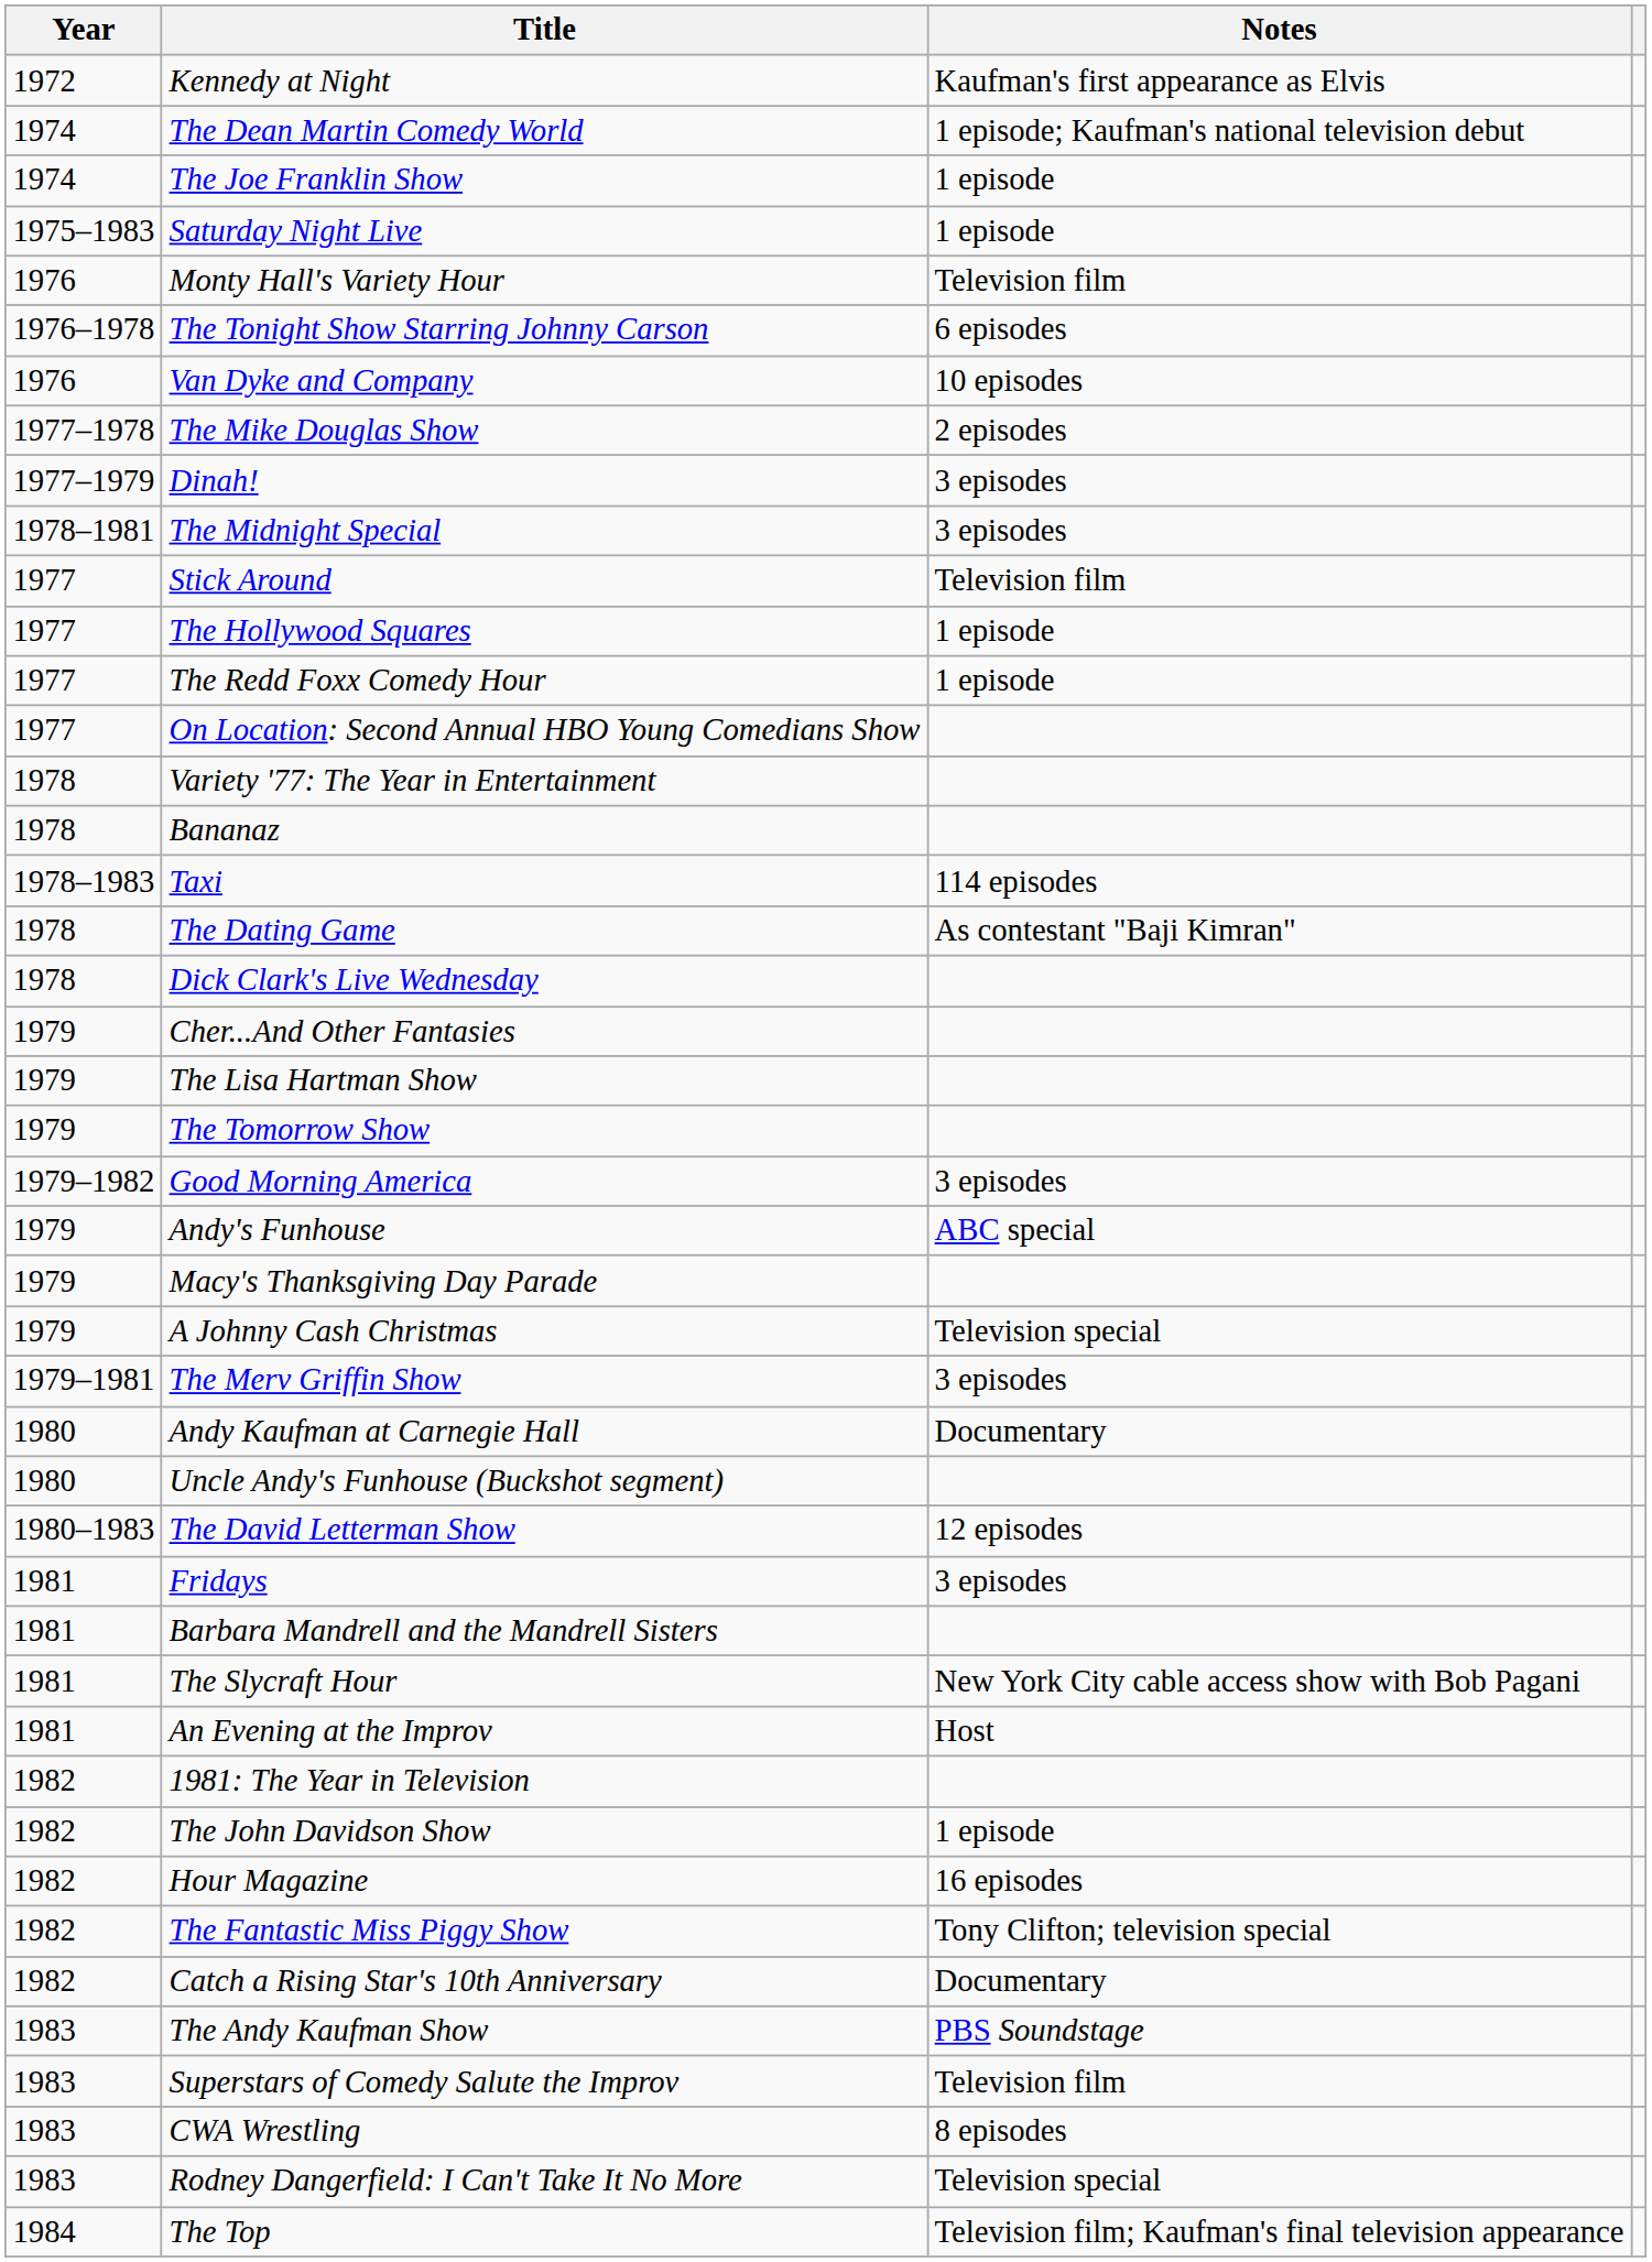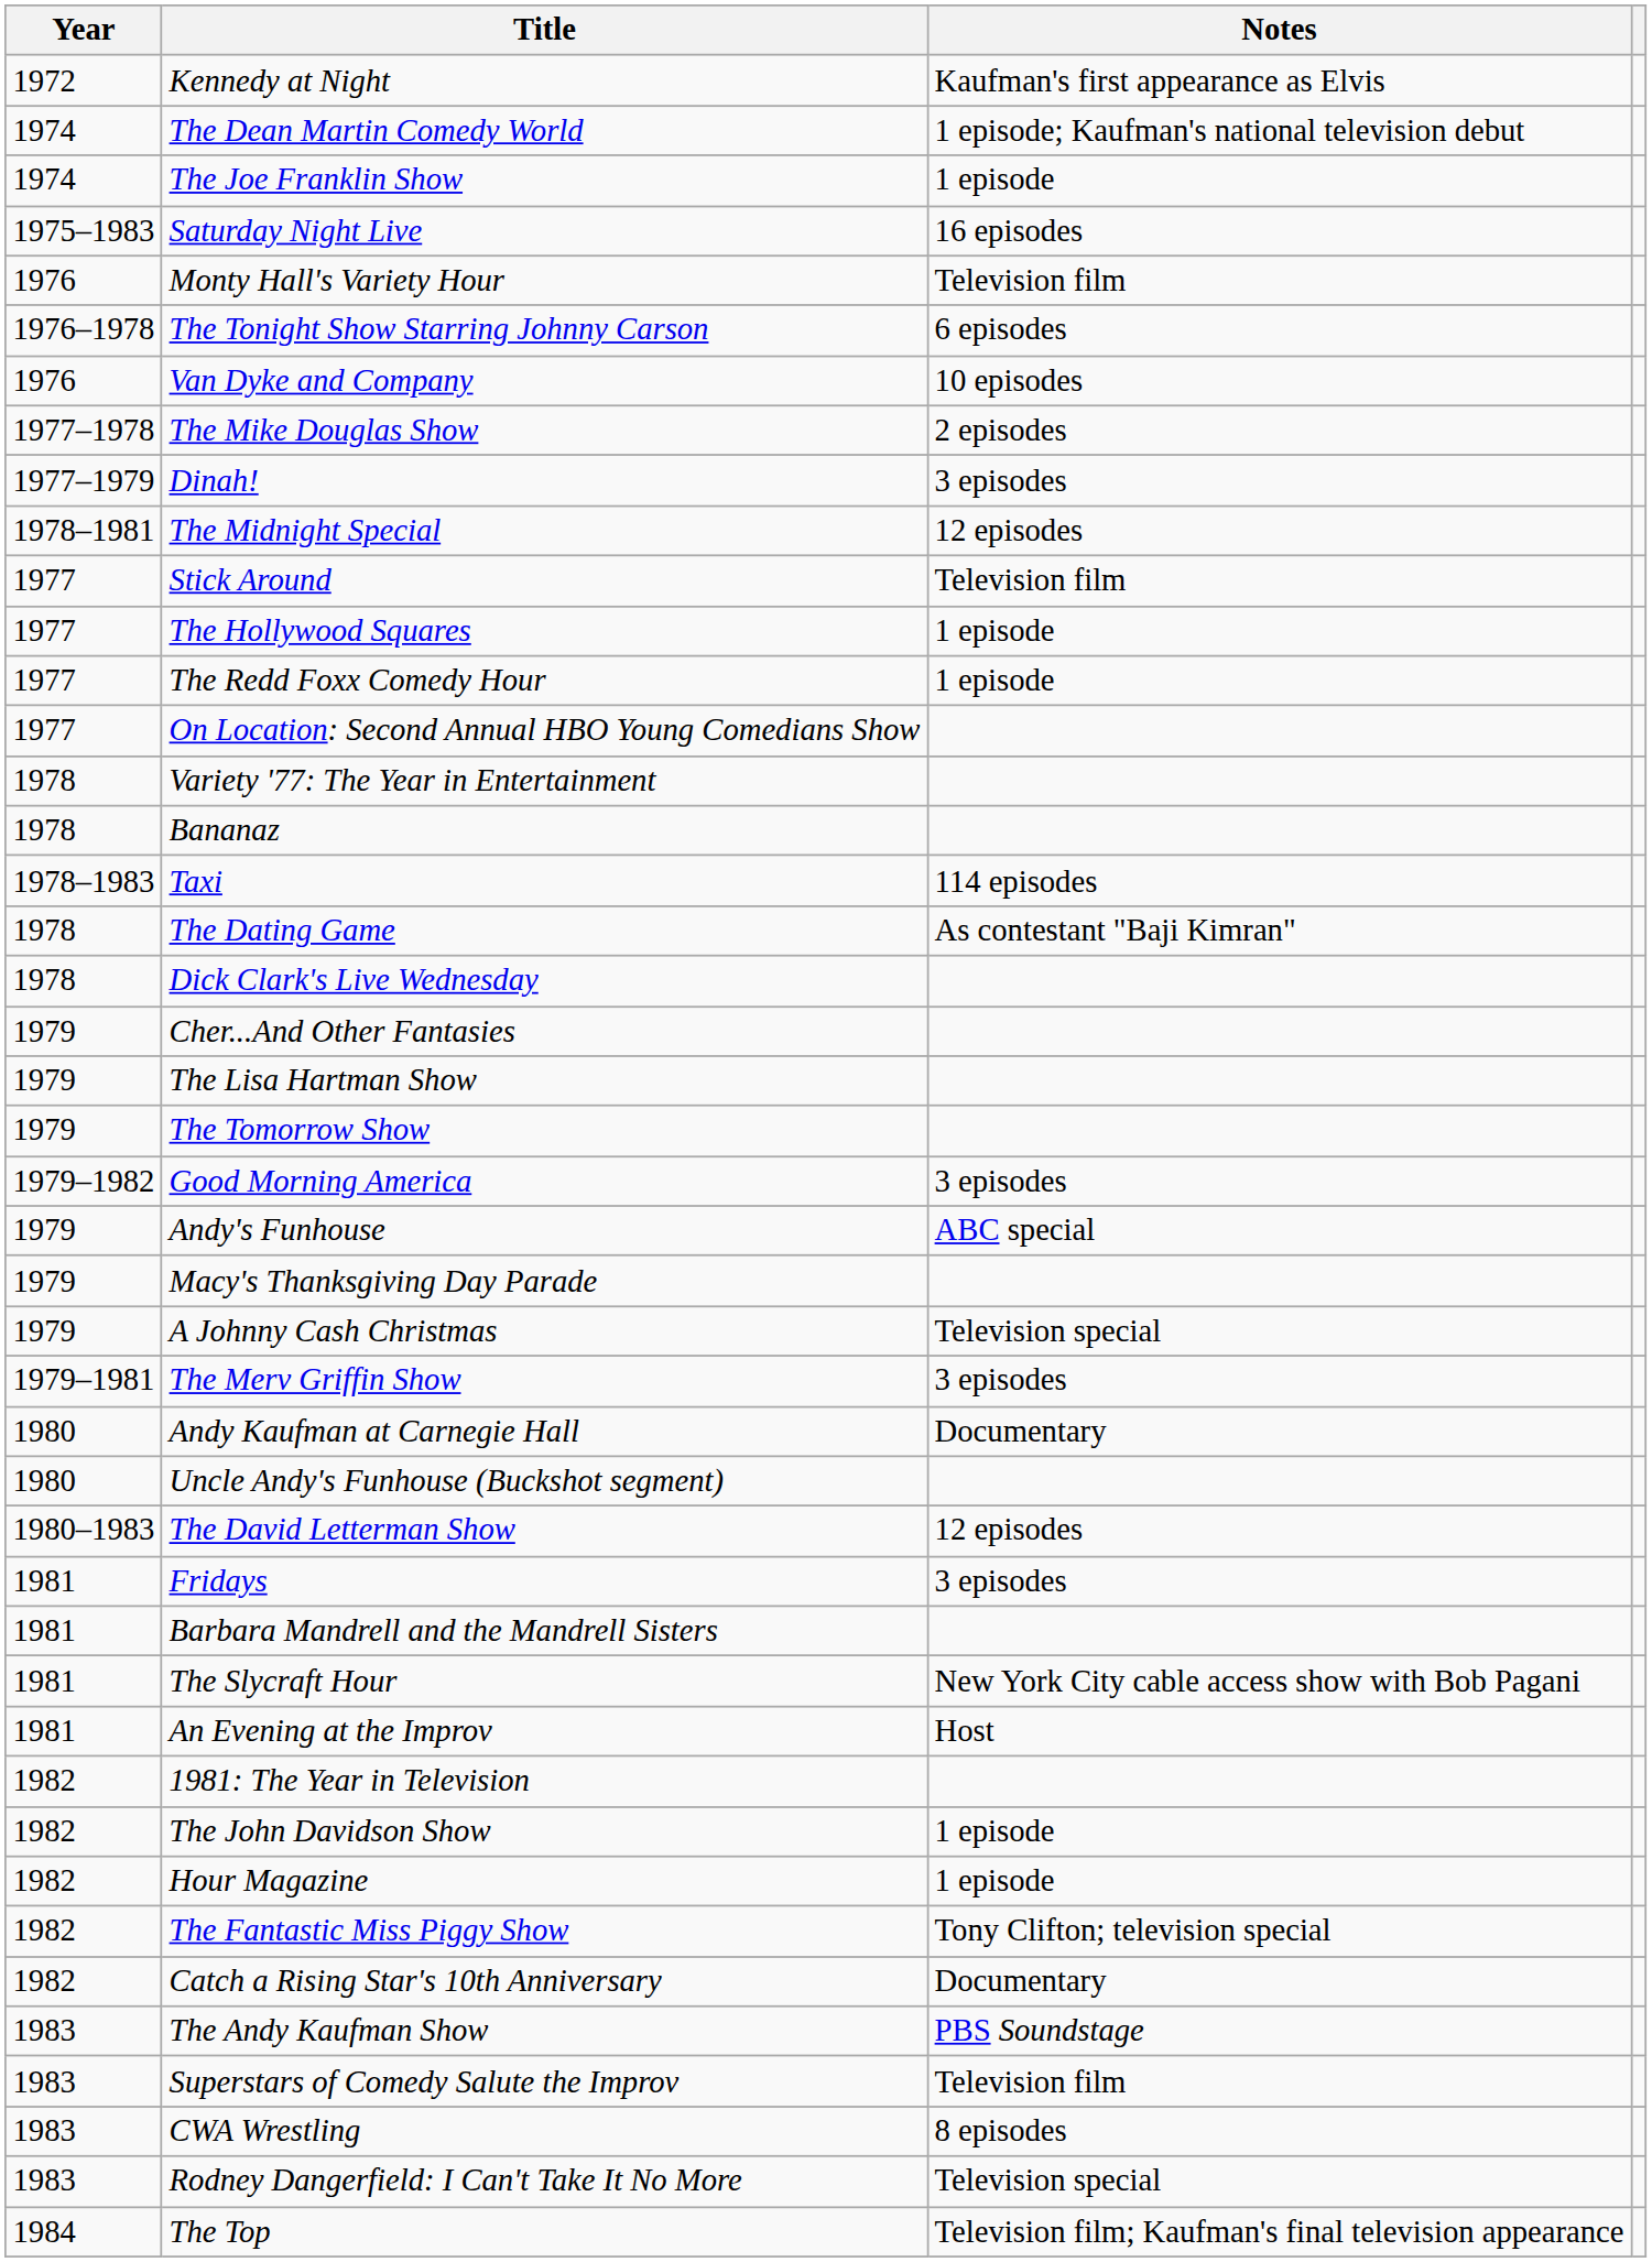Saturday Night Live | Notes: 1 episode -> 16 episodes
The Midnight Special | Notes: 3 episodes -> 12 episodes
Hour Magazine | Notes: 16 episodes -> 1 episode
